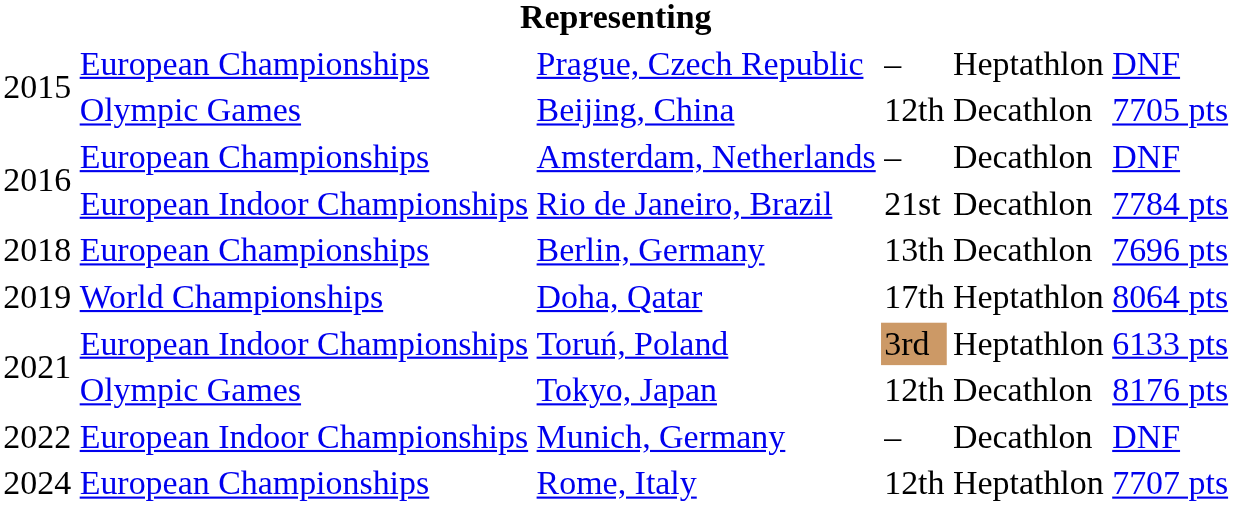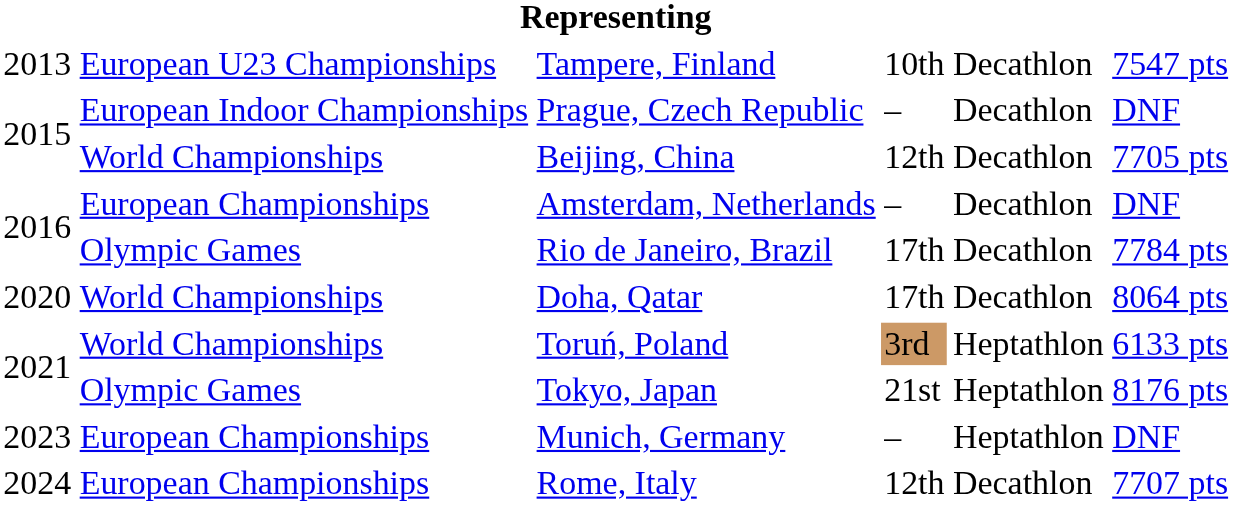+ row: 2013 | European U23 Championships | Tampere, Finland | 10th | Decathlon | 7547 pts
Prague, Czech Republic | column 2: European Championships -> European Indoor Championships
Prague, Czech Republic | column 5: Heptathlon -> Decathlon
Beijing, China | column 2: Olympic Games -> World Championships
Rio de Janeiro, Brazil | column 2: European Indoor Championships -> Olympic Games
Rio de Janeiro, Brazil | column 4: 21st -> 17th
- row: 2018 | European Championships | Berlin, Germany | 13th | Decathlon | 7696 pts
Doha, Qatar | column 1: 2019 -> 2020
Doha, Qatar | column 5: Heptathlon -> Decathlon
Toruń, Poland | column 2: European Indoor Championships -> World Championships
Tokyo, Japan | column 4: 12th -> 21st
Tokyo, Japan | column 5: Decathlon -> Heptathlon
Munich, Germany | column 1: 2022 -> 2023
Munich, Germany | column 2: European Indoor Championships -> European Championships
Munich, Germany | column 5: Decathlon -> Heptathlon
Rome, Italy | column 5: Heptathlon -> Decathlon
